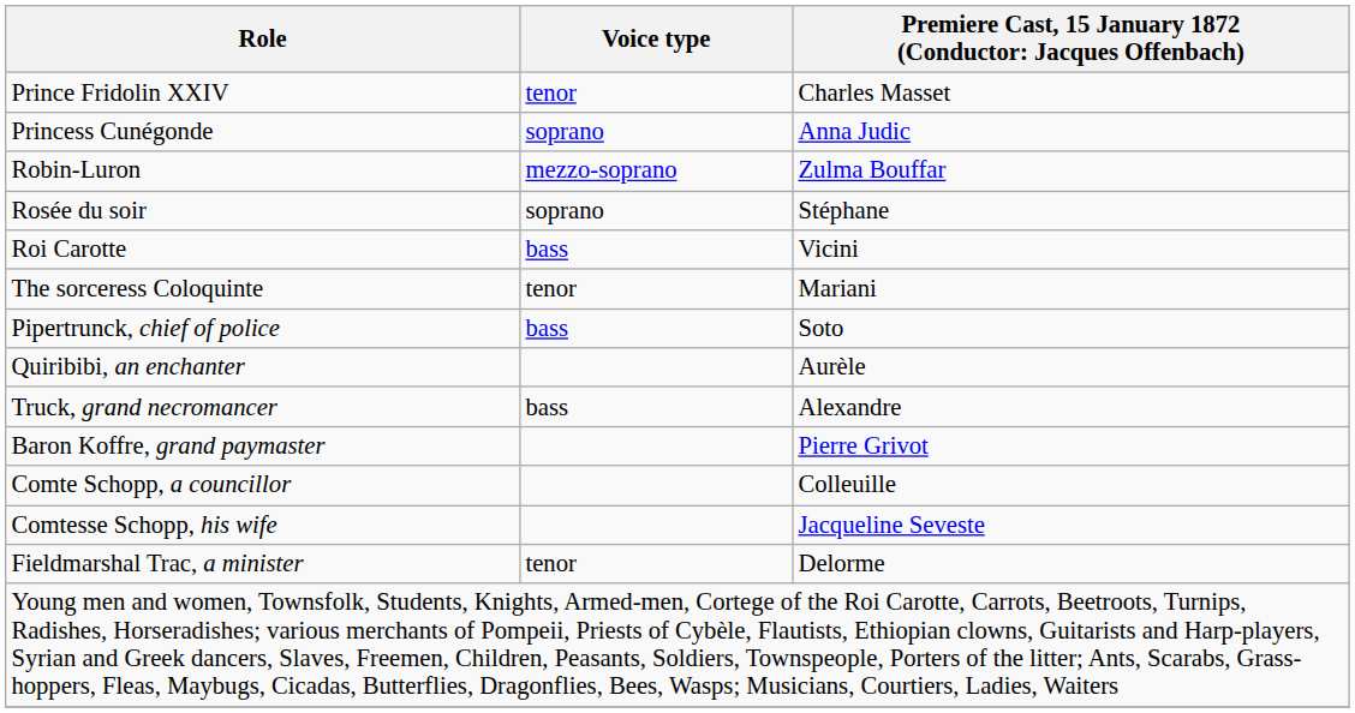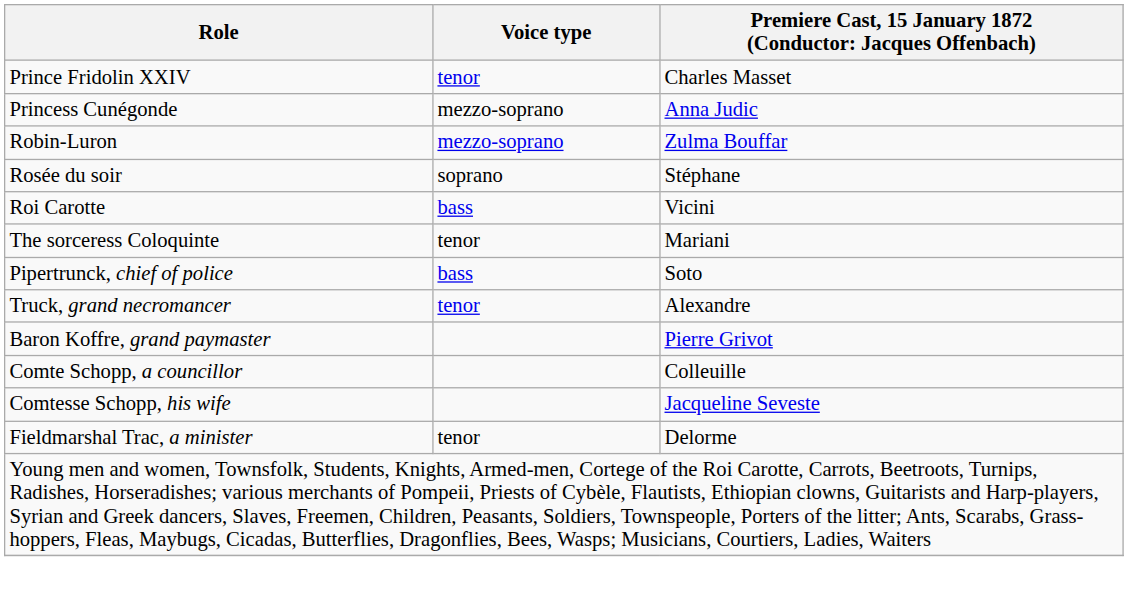Princess Cunégonde | Voice type: soprano -> mezzo-soprano
- row: Quiribibi, an enchanter | Aurèle
Truck, grand necromancer | Voice type: bass -> tenor
